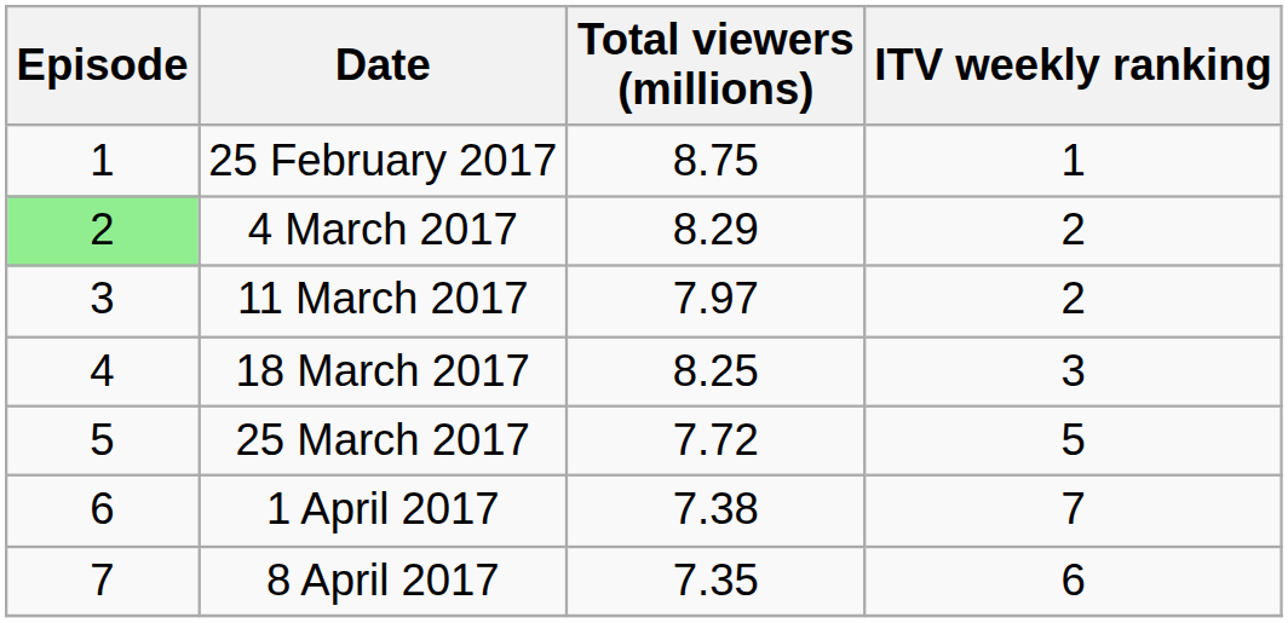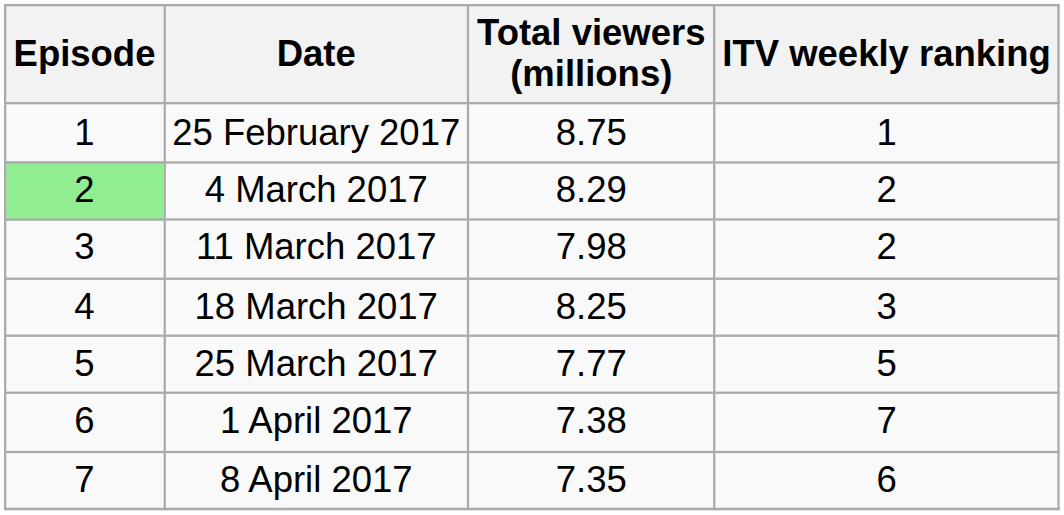11 March 2017 | Total viewers (millions): 7.97 -> 7.98
25 March 2017 | Total viewers (millions): 7.72 -> 7.77
